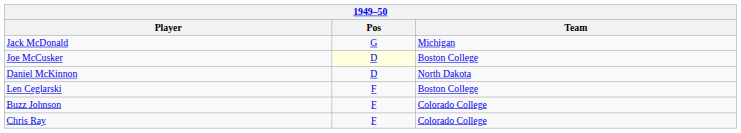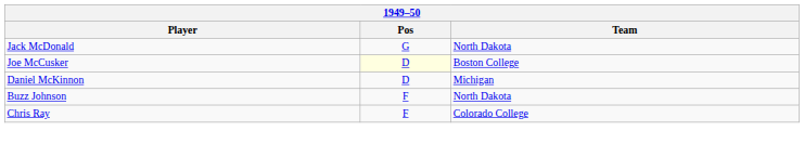Jack McDonald | Team: Michigan -> North Dakota
Daniel McKinnon | Team: North Dakota -> Michigan
- row: Len Ceglarski | F | Boston College
Buzz Johnson | Team: Colorado College -> North Dakota
